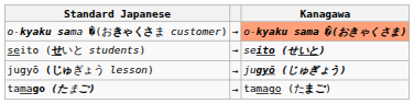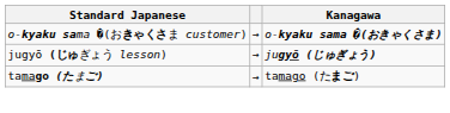o-kyaku sama �(おきゃくさま customer) | Kanagawa: lightsalmon background -> no background
- row: seito (せいと students) | → | seito (せいと)
